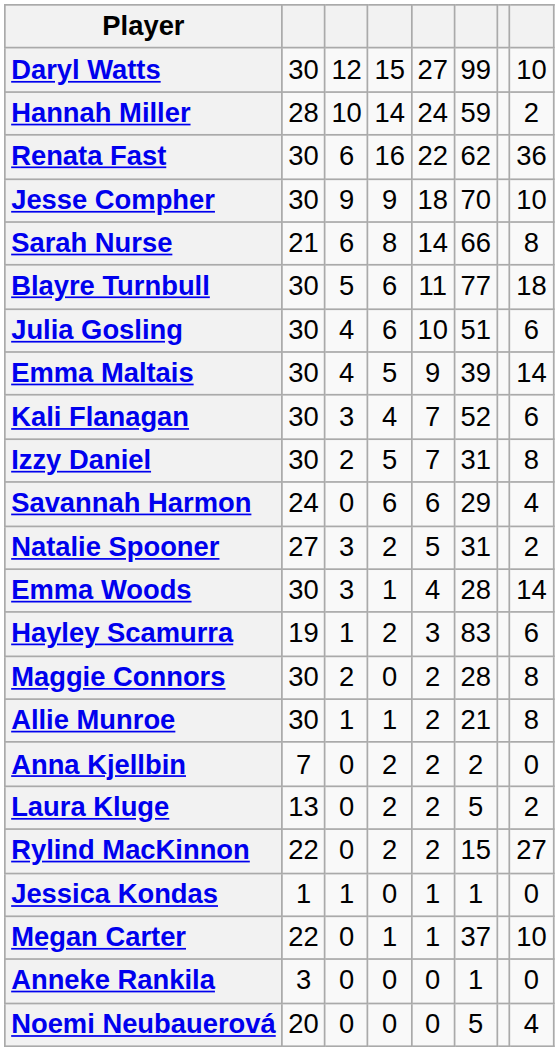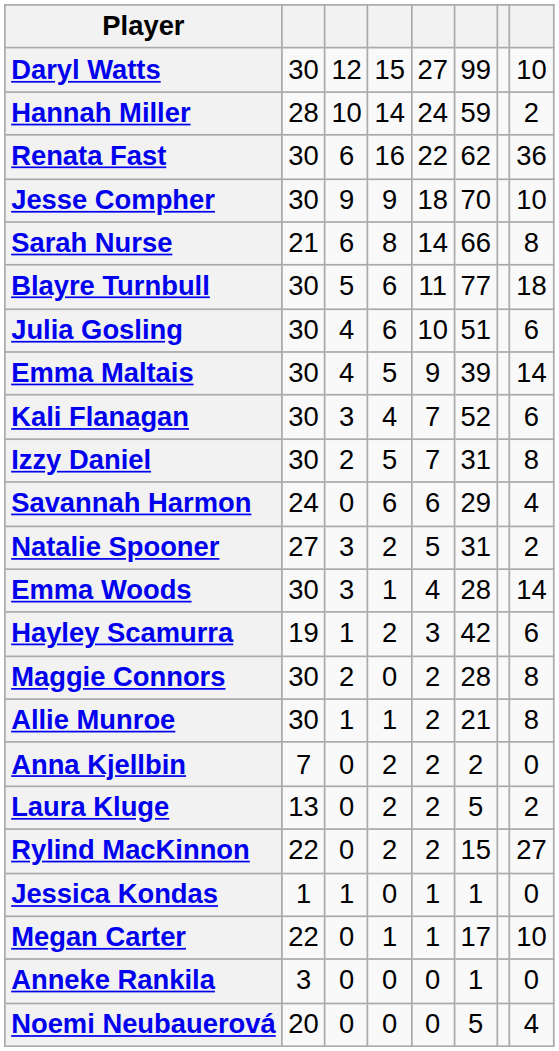Hayley Scamurra | column 6: 83 -> 42
Megan Carter | column 6: 37 -> 17
